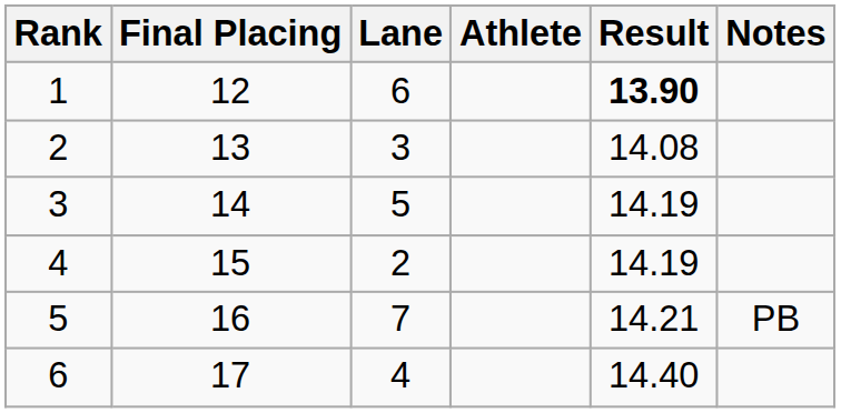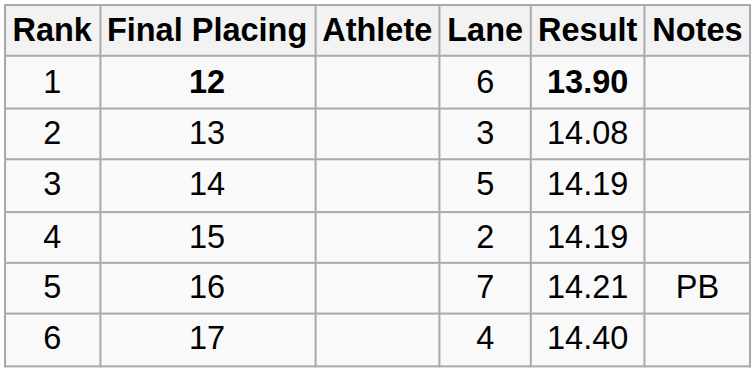columns swapped: Lane <-> Athlete
1 | Final Placing: normal -> bold
